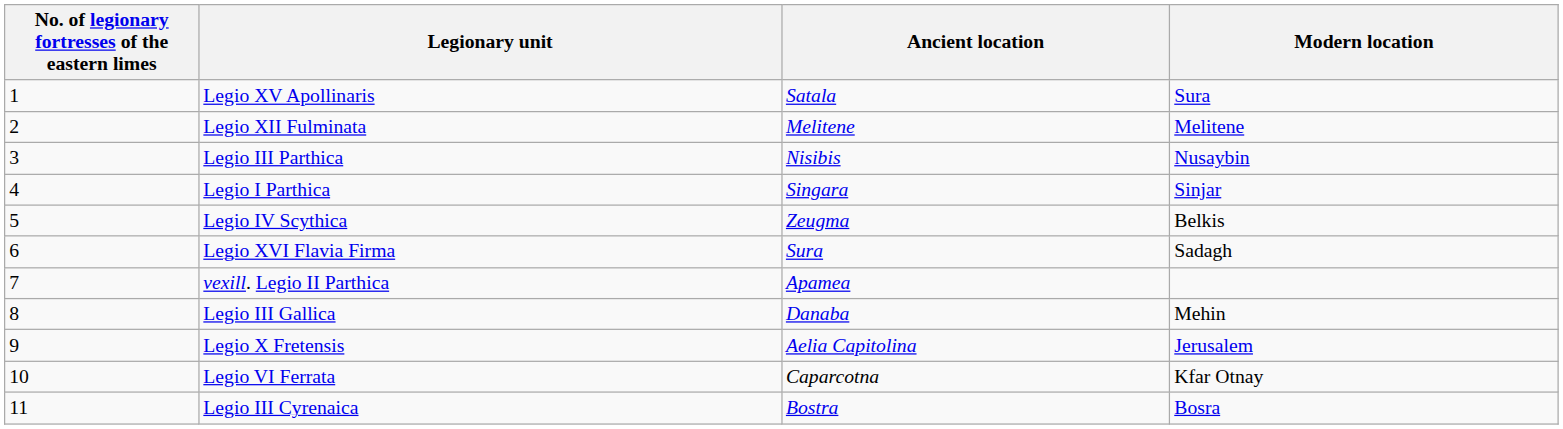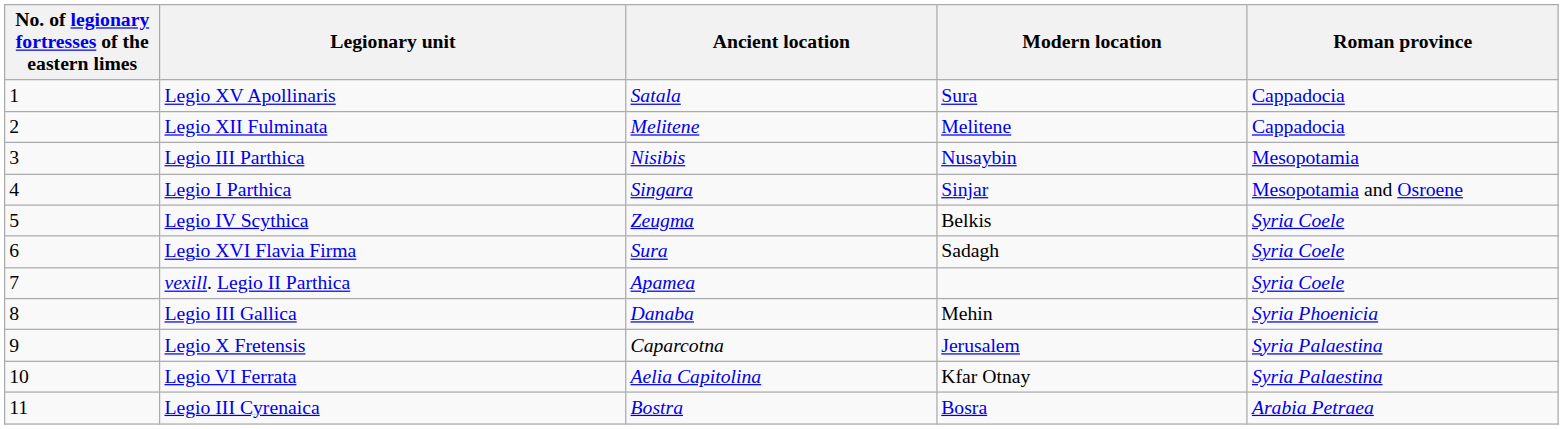+ column: Roman province | Cappadocia | Cappadocia | Mesopotamia | Mesopotamia and Osroene | Syria Coele | Syria Coele | Syria Coele | Syria Phoenicia | Syria Palaestina | Syria Palaestina | Arabia Petraea
Legio X Fretensis | Ancient location: Aelia Capitolina -> Caparcotna
Legio VI Ferrata | Ancient location: Caparcotna -> Aelia Capitolina
